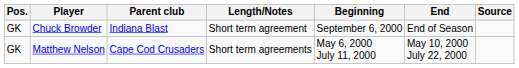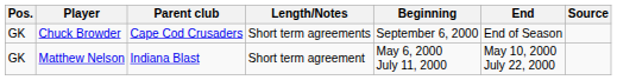Chuck Browder | Parent club: Indiana Blast -> Cape Cod Crusaders
Chuck Browder | Length/Notes: Short term agreement -> Short term agreements
Matthew Nelson | Parent club: Cape Cod Crusaders -> Indiana Blast
Matthew Nelson | Length/Notes: Short term agreements -> Short term agreement
